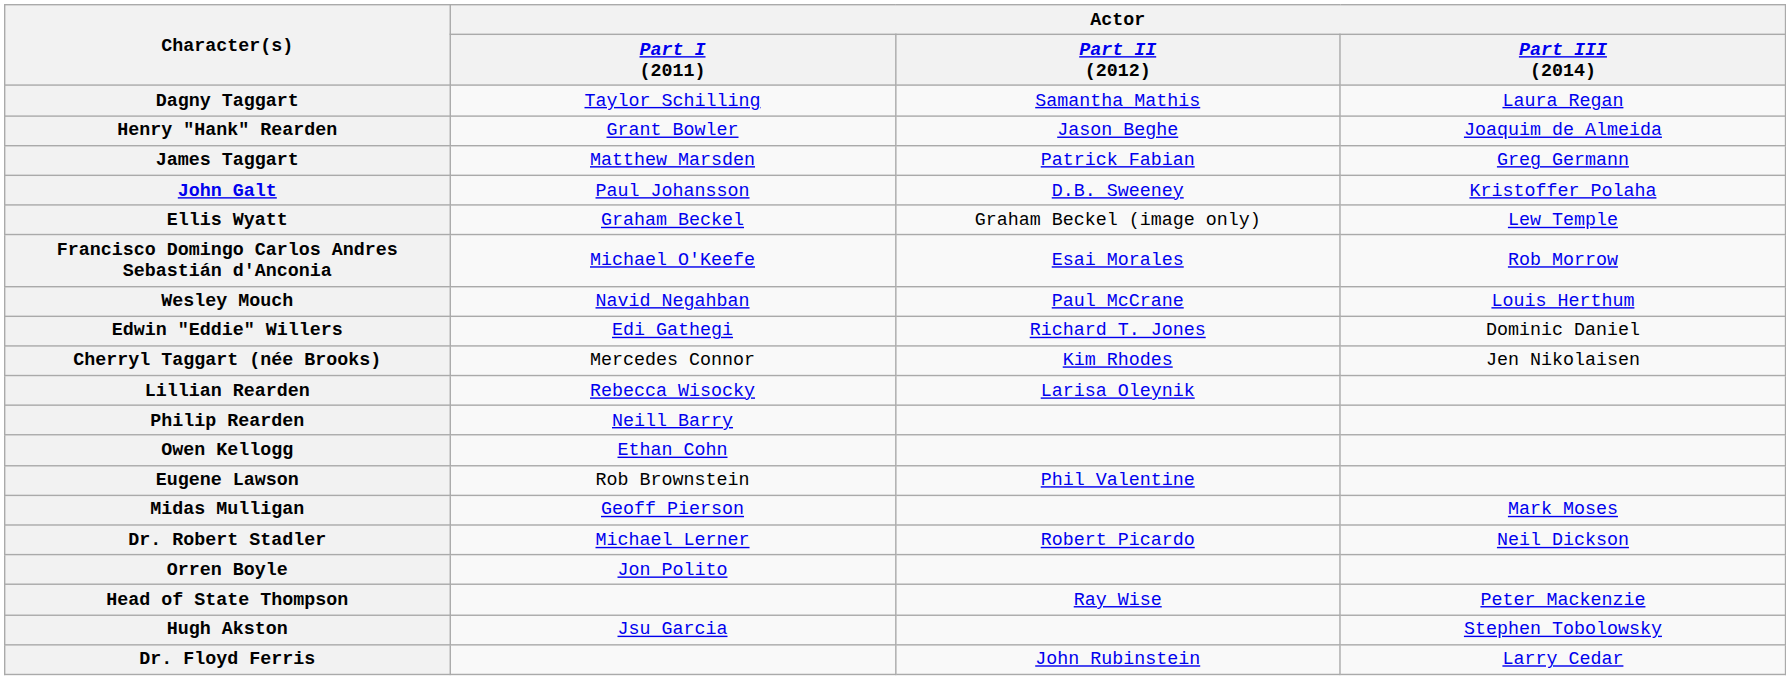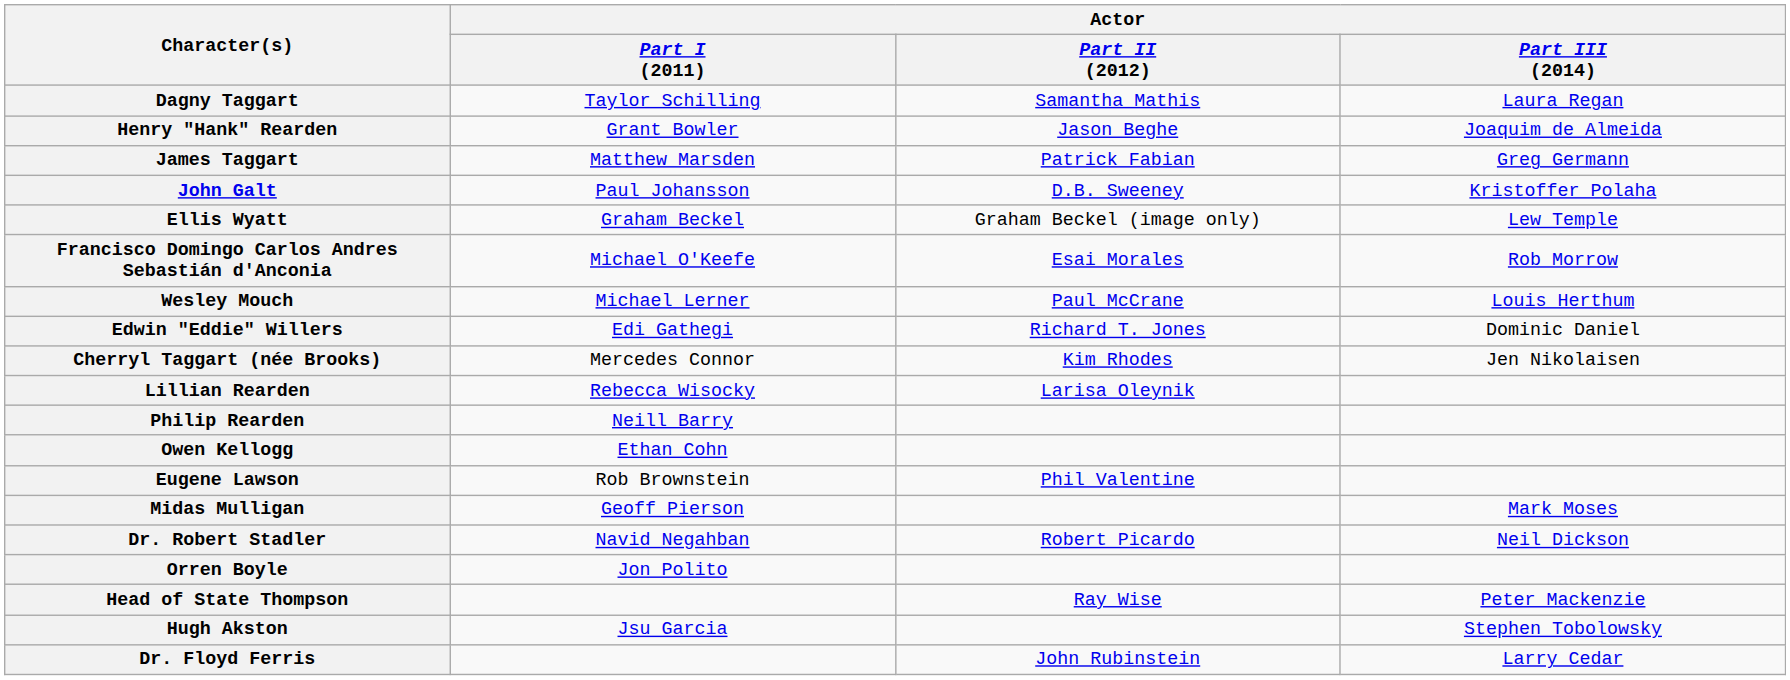Wesley Mouch | Actor / Part I (2011): Navid Negahban -> Michael Lerner
Dr. Robert Stadler | Actor / Part I (2011): Michael Lerner -> Navid Negahban
